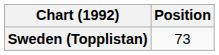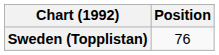Sweden (Topplistan) | Position: 73 -> 76
